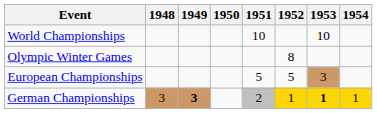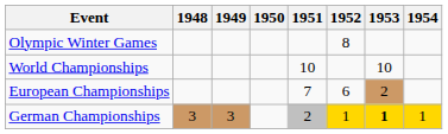rows swapped: Olympic Winter Games <-> World Championships
European Championships | 1951: 5 -> 7
European Championships | 1952: 5 -> 6
European Championships | 1953: 3 -> 2
German Championships | 1949: bold -> normal
